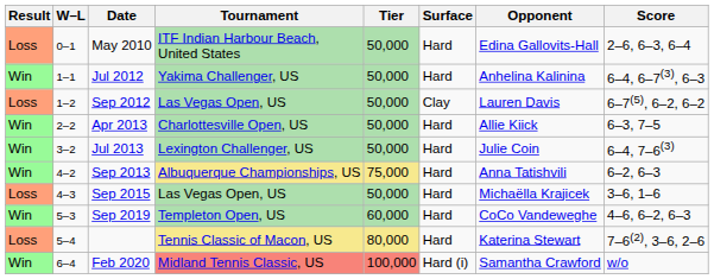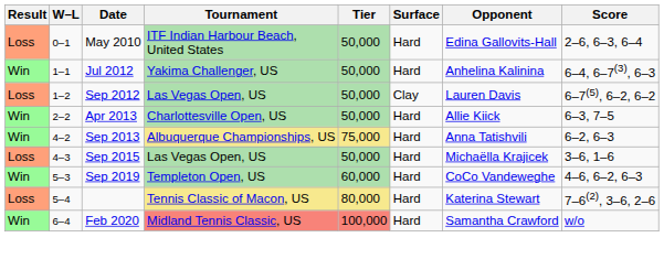- row: Win | 3–2 | Jul 2013 | Lexington Challenger, US | 50,000 | Hard | Julie Coin | 6–4, 7–6(3)
Feb 2020 | Surface: Hard (i) -> Hard
